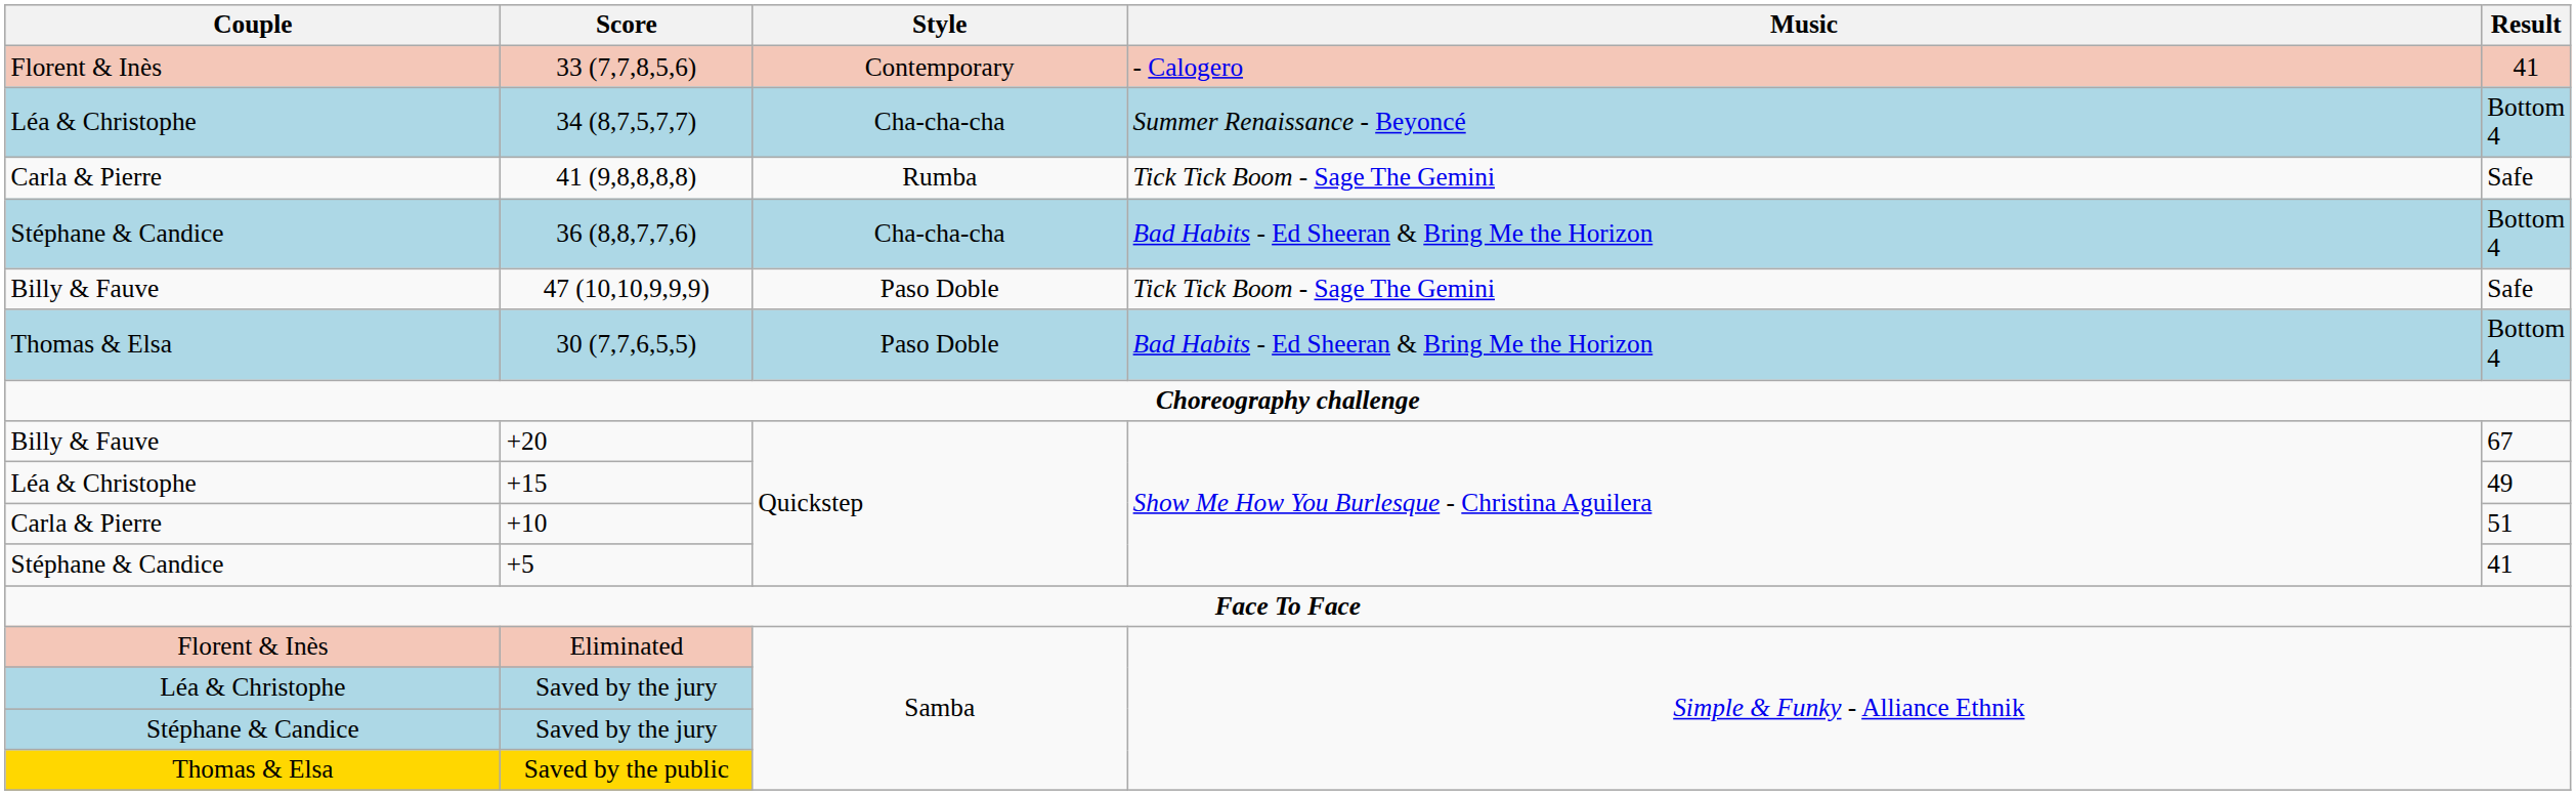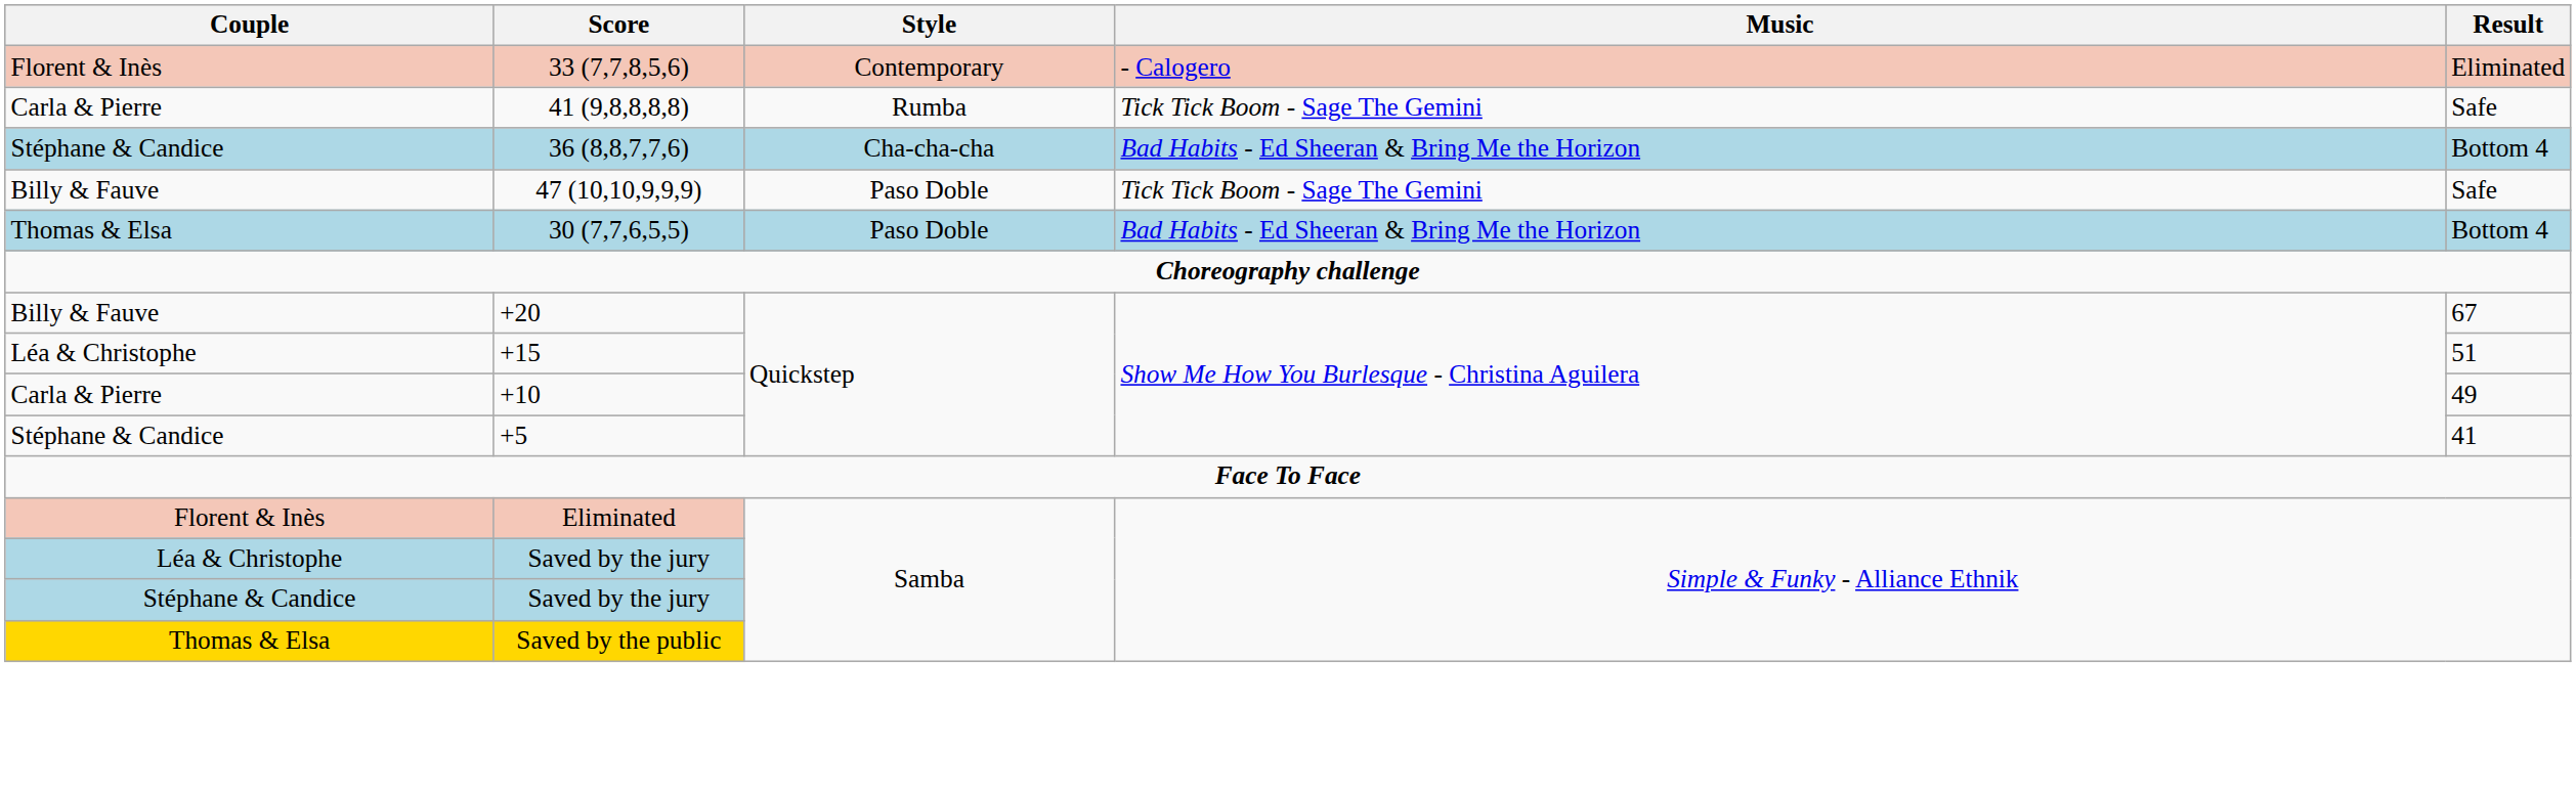33 (7,7,8,5,6) | Result: 41 -> Eliminated
- row: Léa & Christophe | 34 (8,7,5,7,7) | Cha-cha-cha | Summer Renaissance - Beyoncé | Bottom 4
+15 | Result: 49 -> 51
+10 | Result: 51 -> 49
